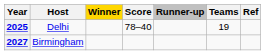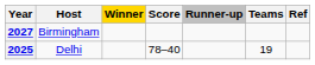rows swapped: 2025 <-> 2027
